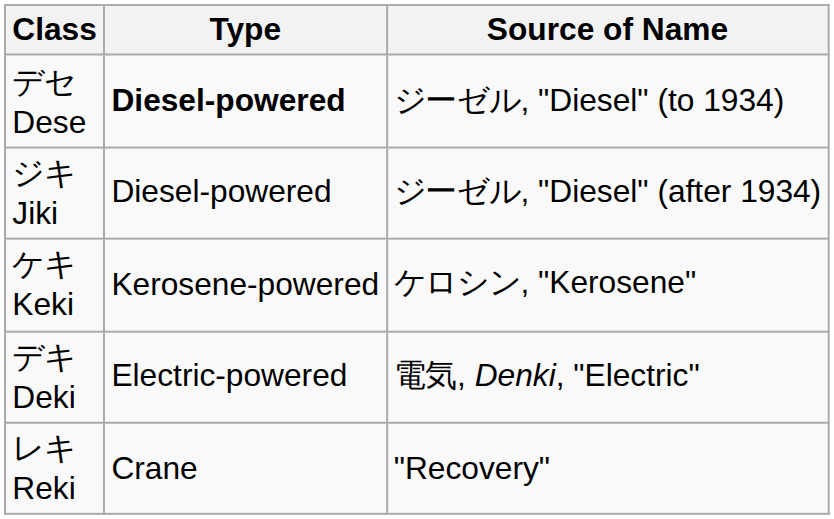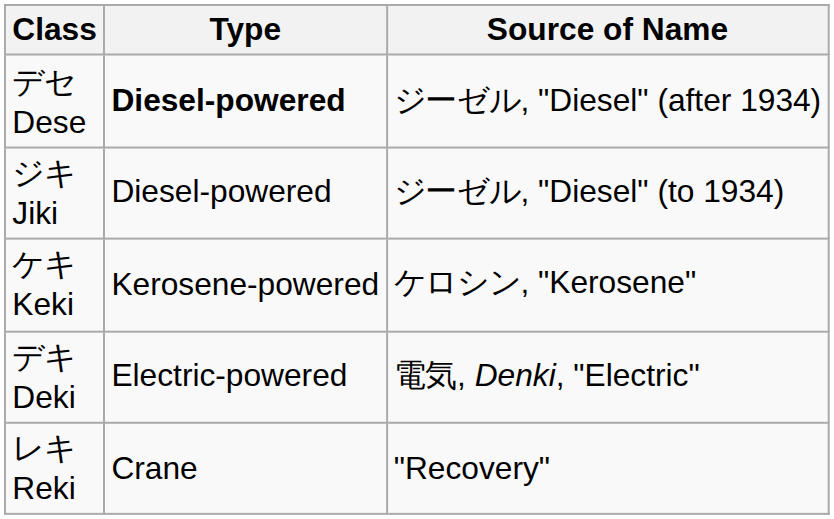デセ Dese | Source of Name: ジーゼル, "Diesel" (to 1934) -> ジーゼル, "Diesel" (after 1934)
ジキ Jiki | Source of Name: ジーゼル, "Diesel" (after 1934) -> ジーゼル, "Diesel" (to 1934)
